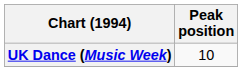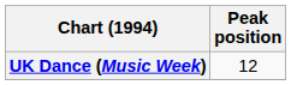UK Dance (Music Week) | Peak position: 10 -> 12
